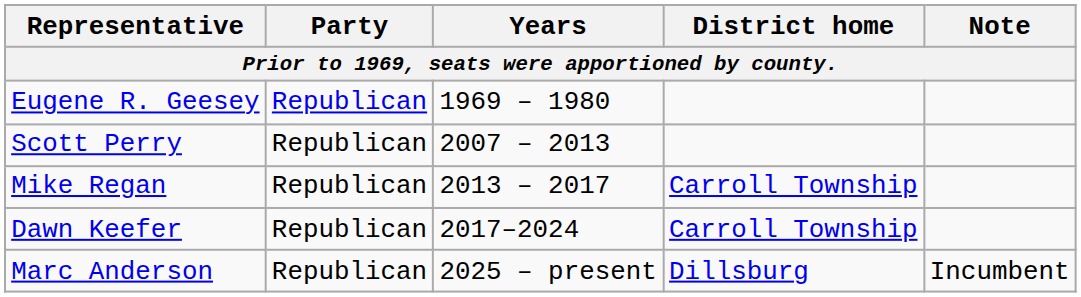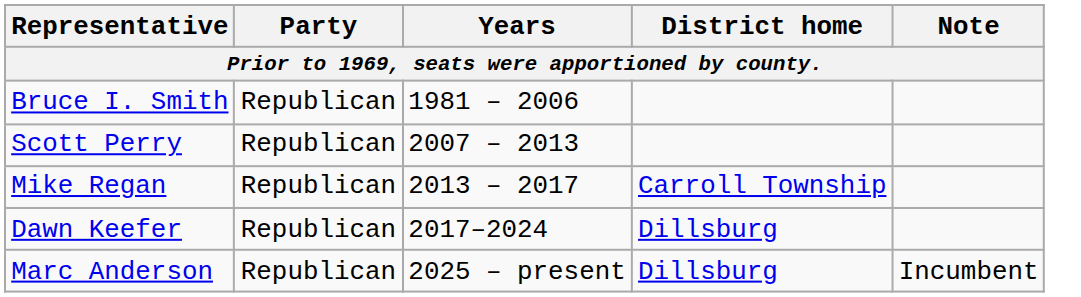- row: Eugene R. Geesey | Republican | 1969 – 1980
+ row: Bruce I. Smith | Republican | 1981 – 2006
Dawn Keefer | District home: Carroll Township -> Dillsburg
